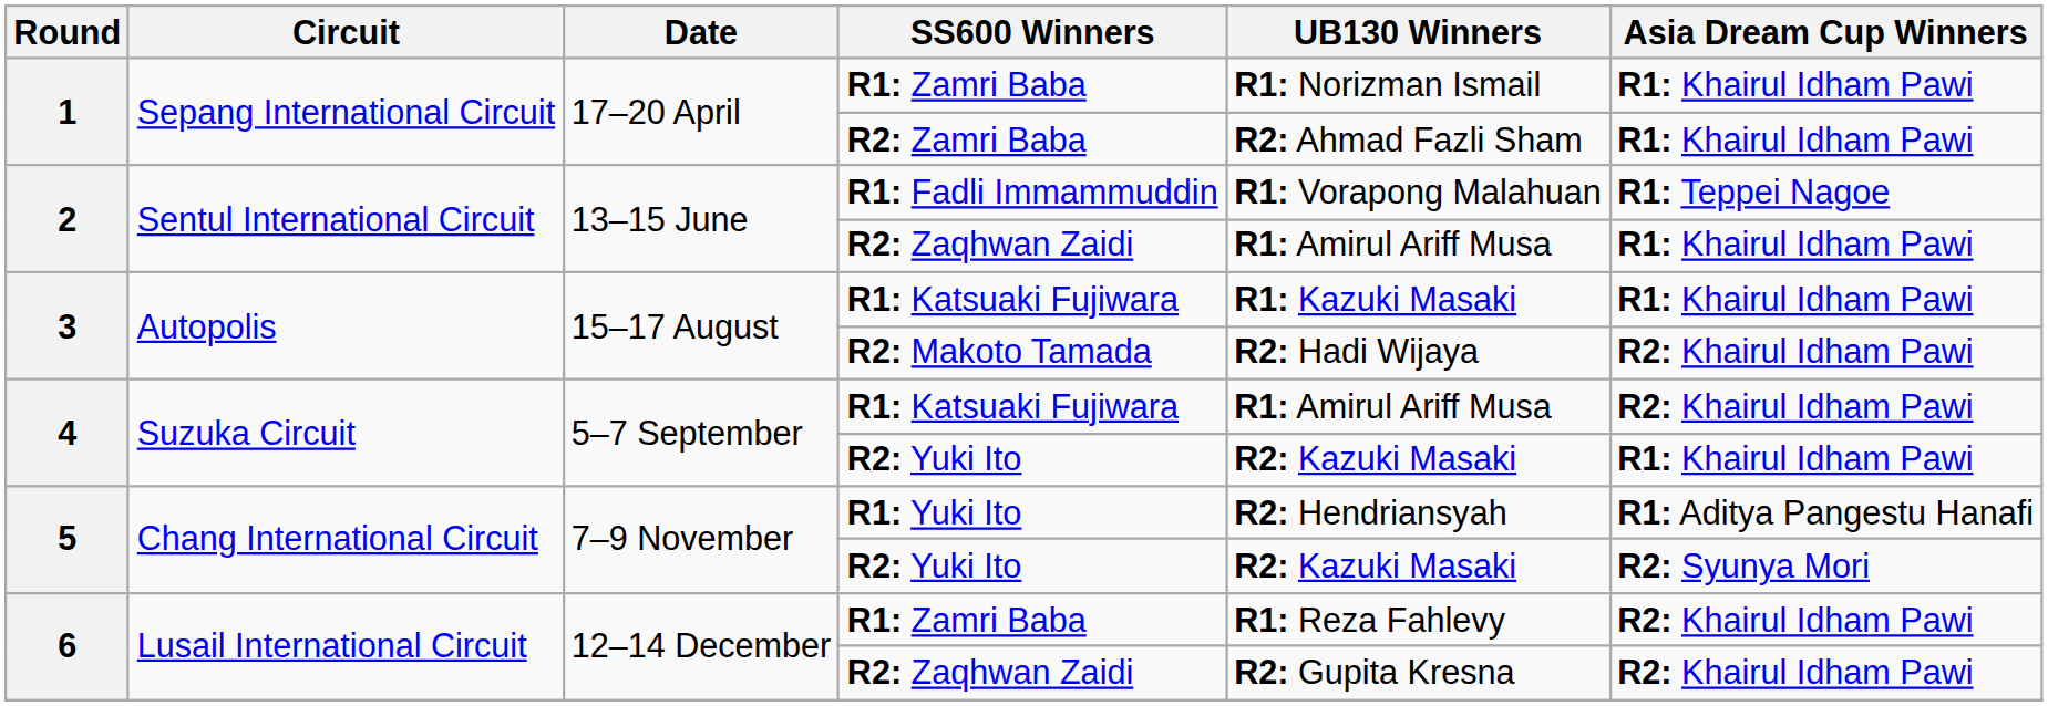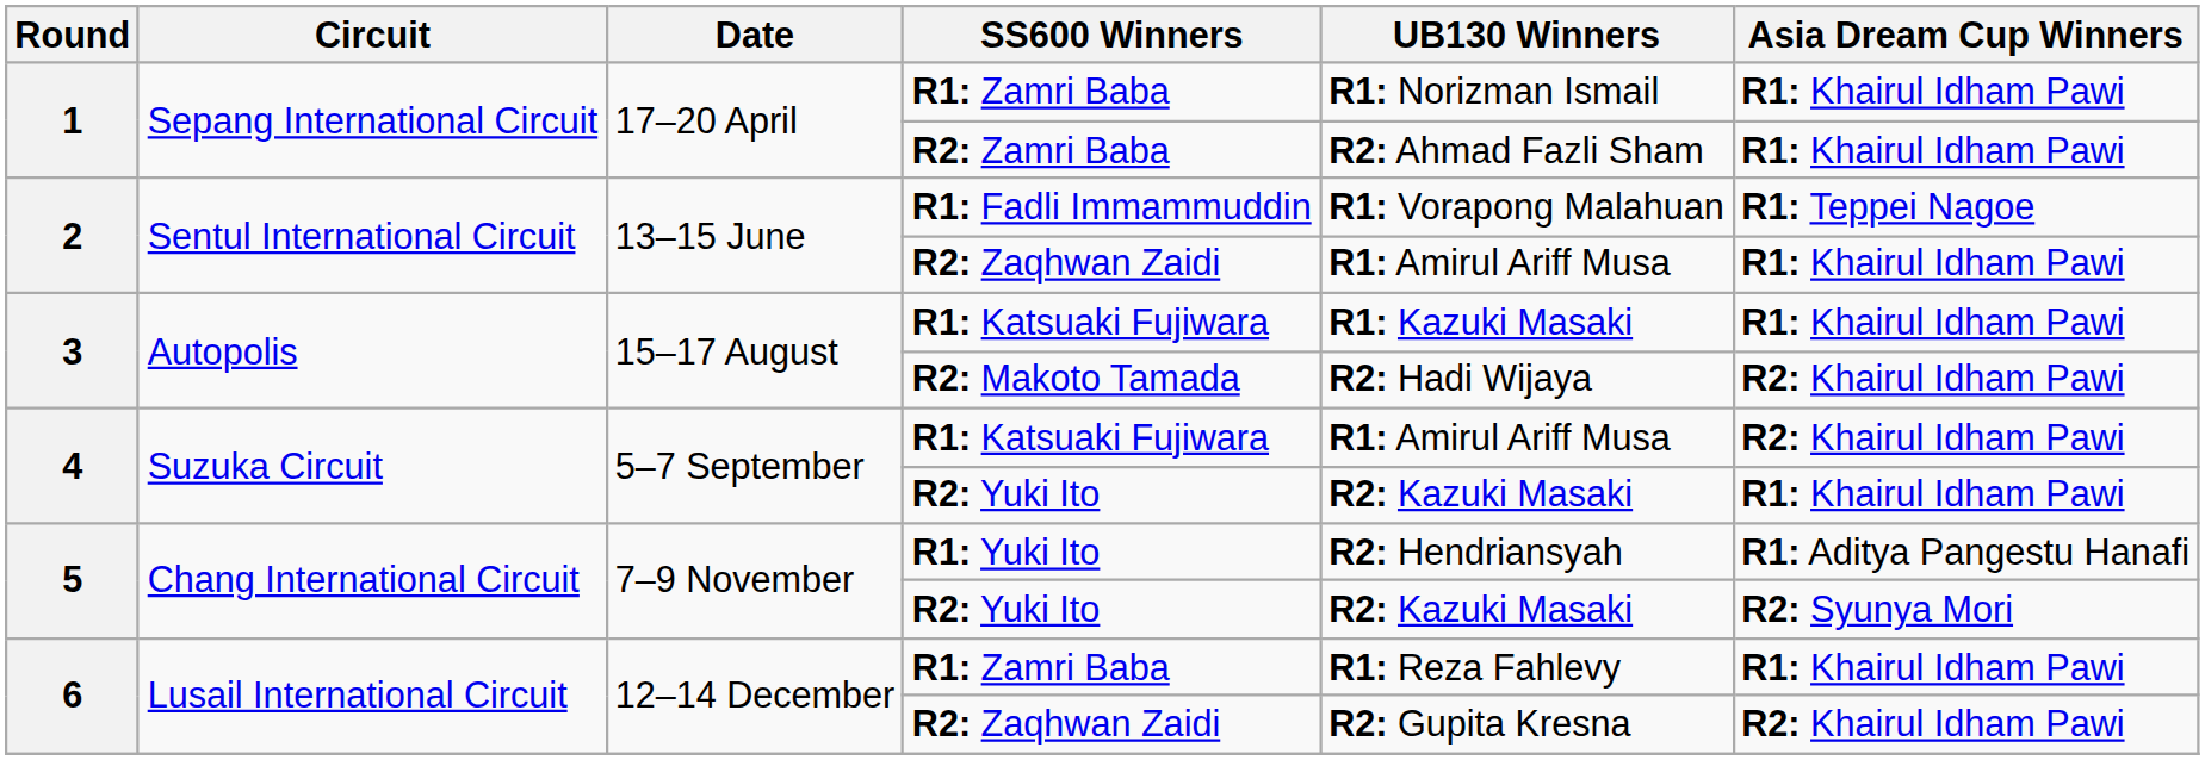6 / R1: Zamri Baba | Asia Dream Cup Winners: R2: Khairul Idham Pawi -> R1: Khairul Idham Pawi
